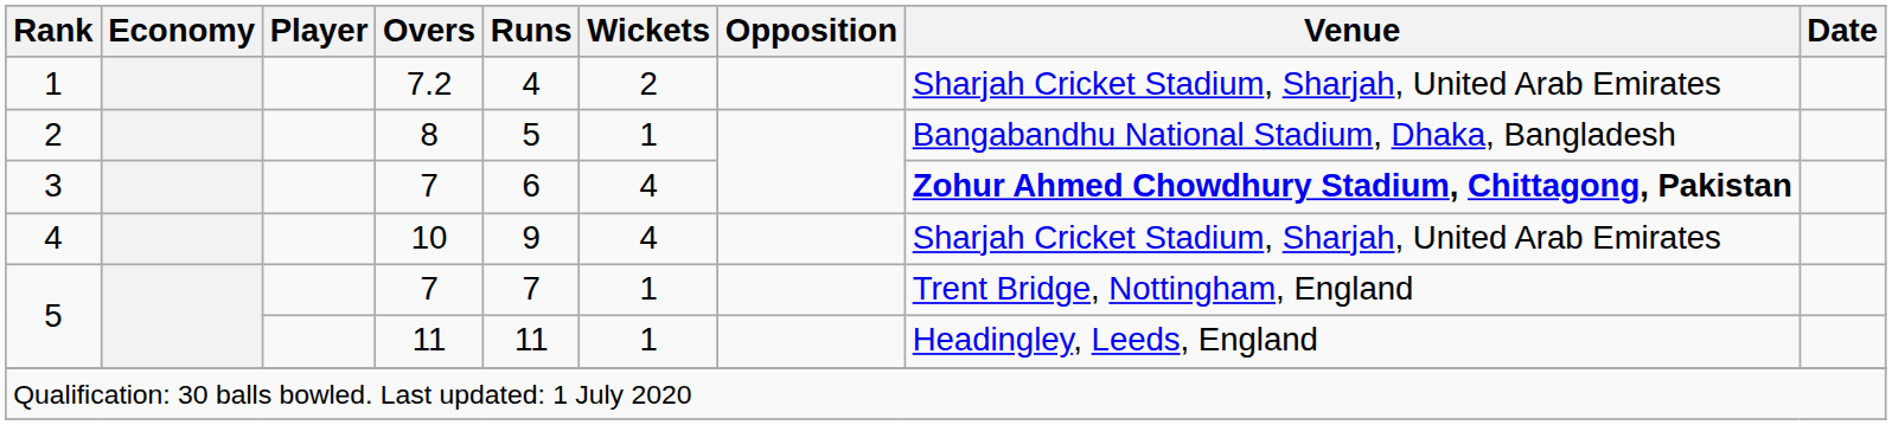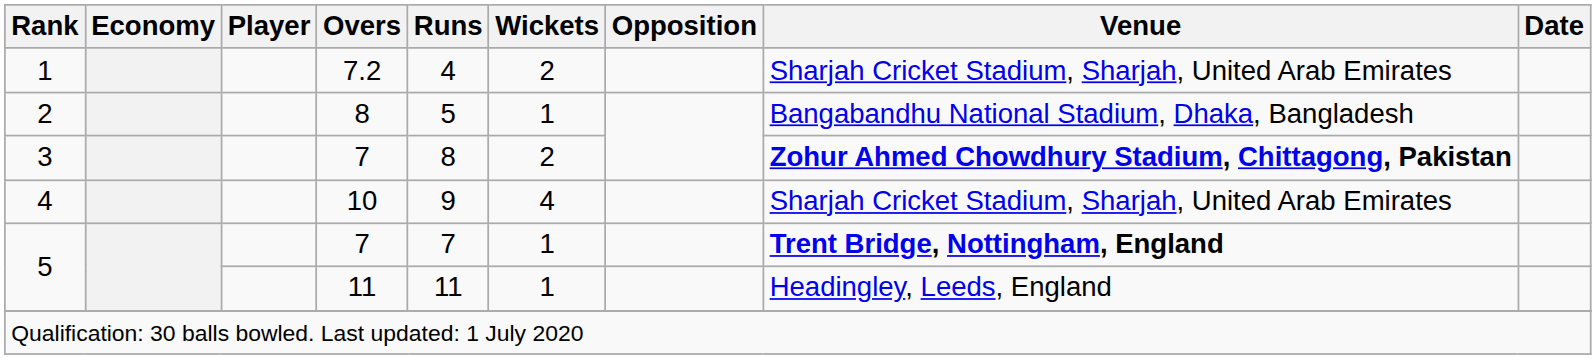3 | Runs: 6 -> 8
3 | Wickets: 4 -> 2
5 / 7 | Venue: normal -> bold
